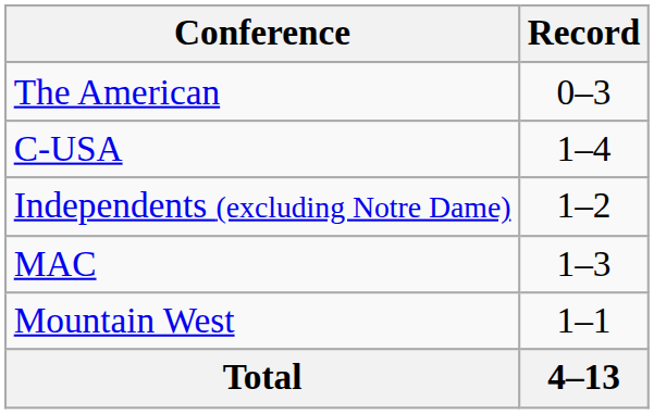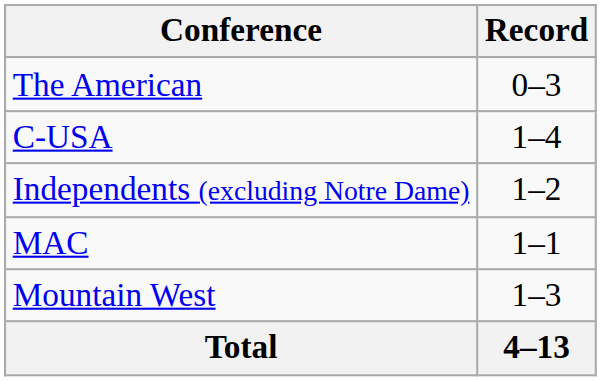MAC | Record: 1–3 -> 1–1
Mountain West | Record: 1–1 -> 1–3
